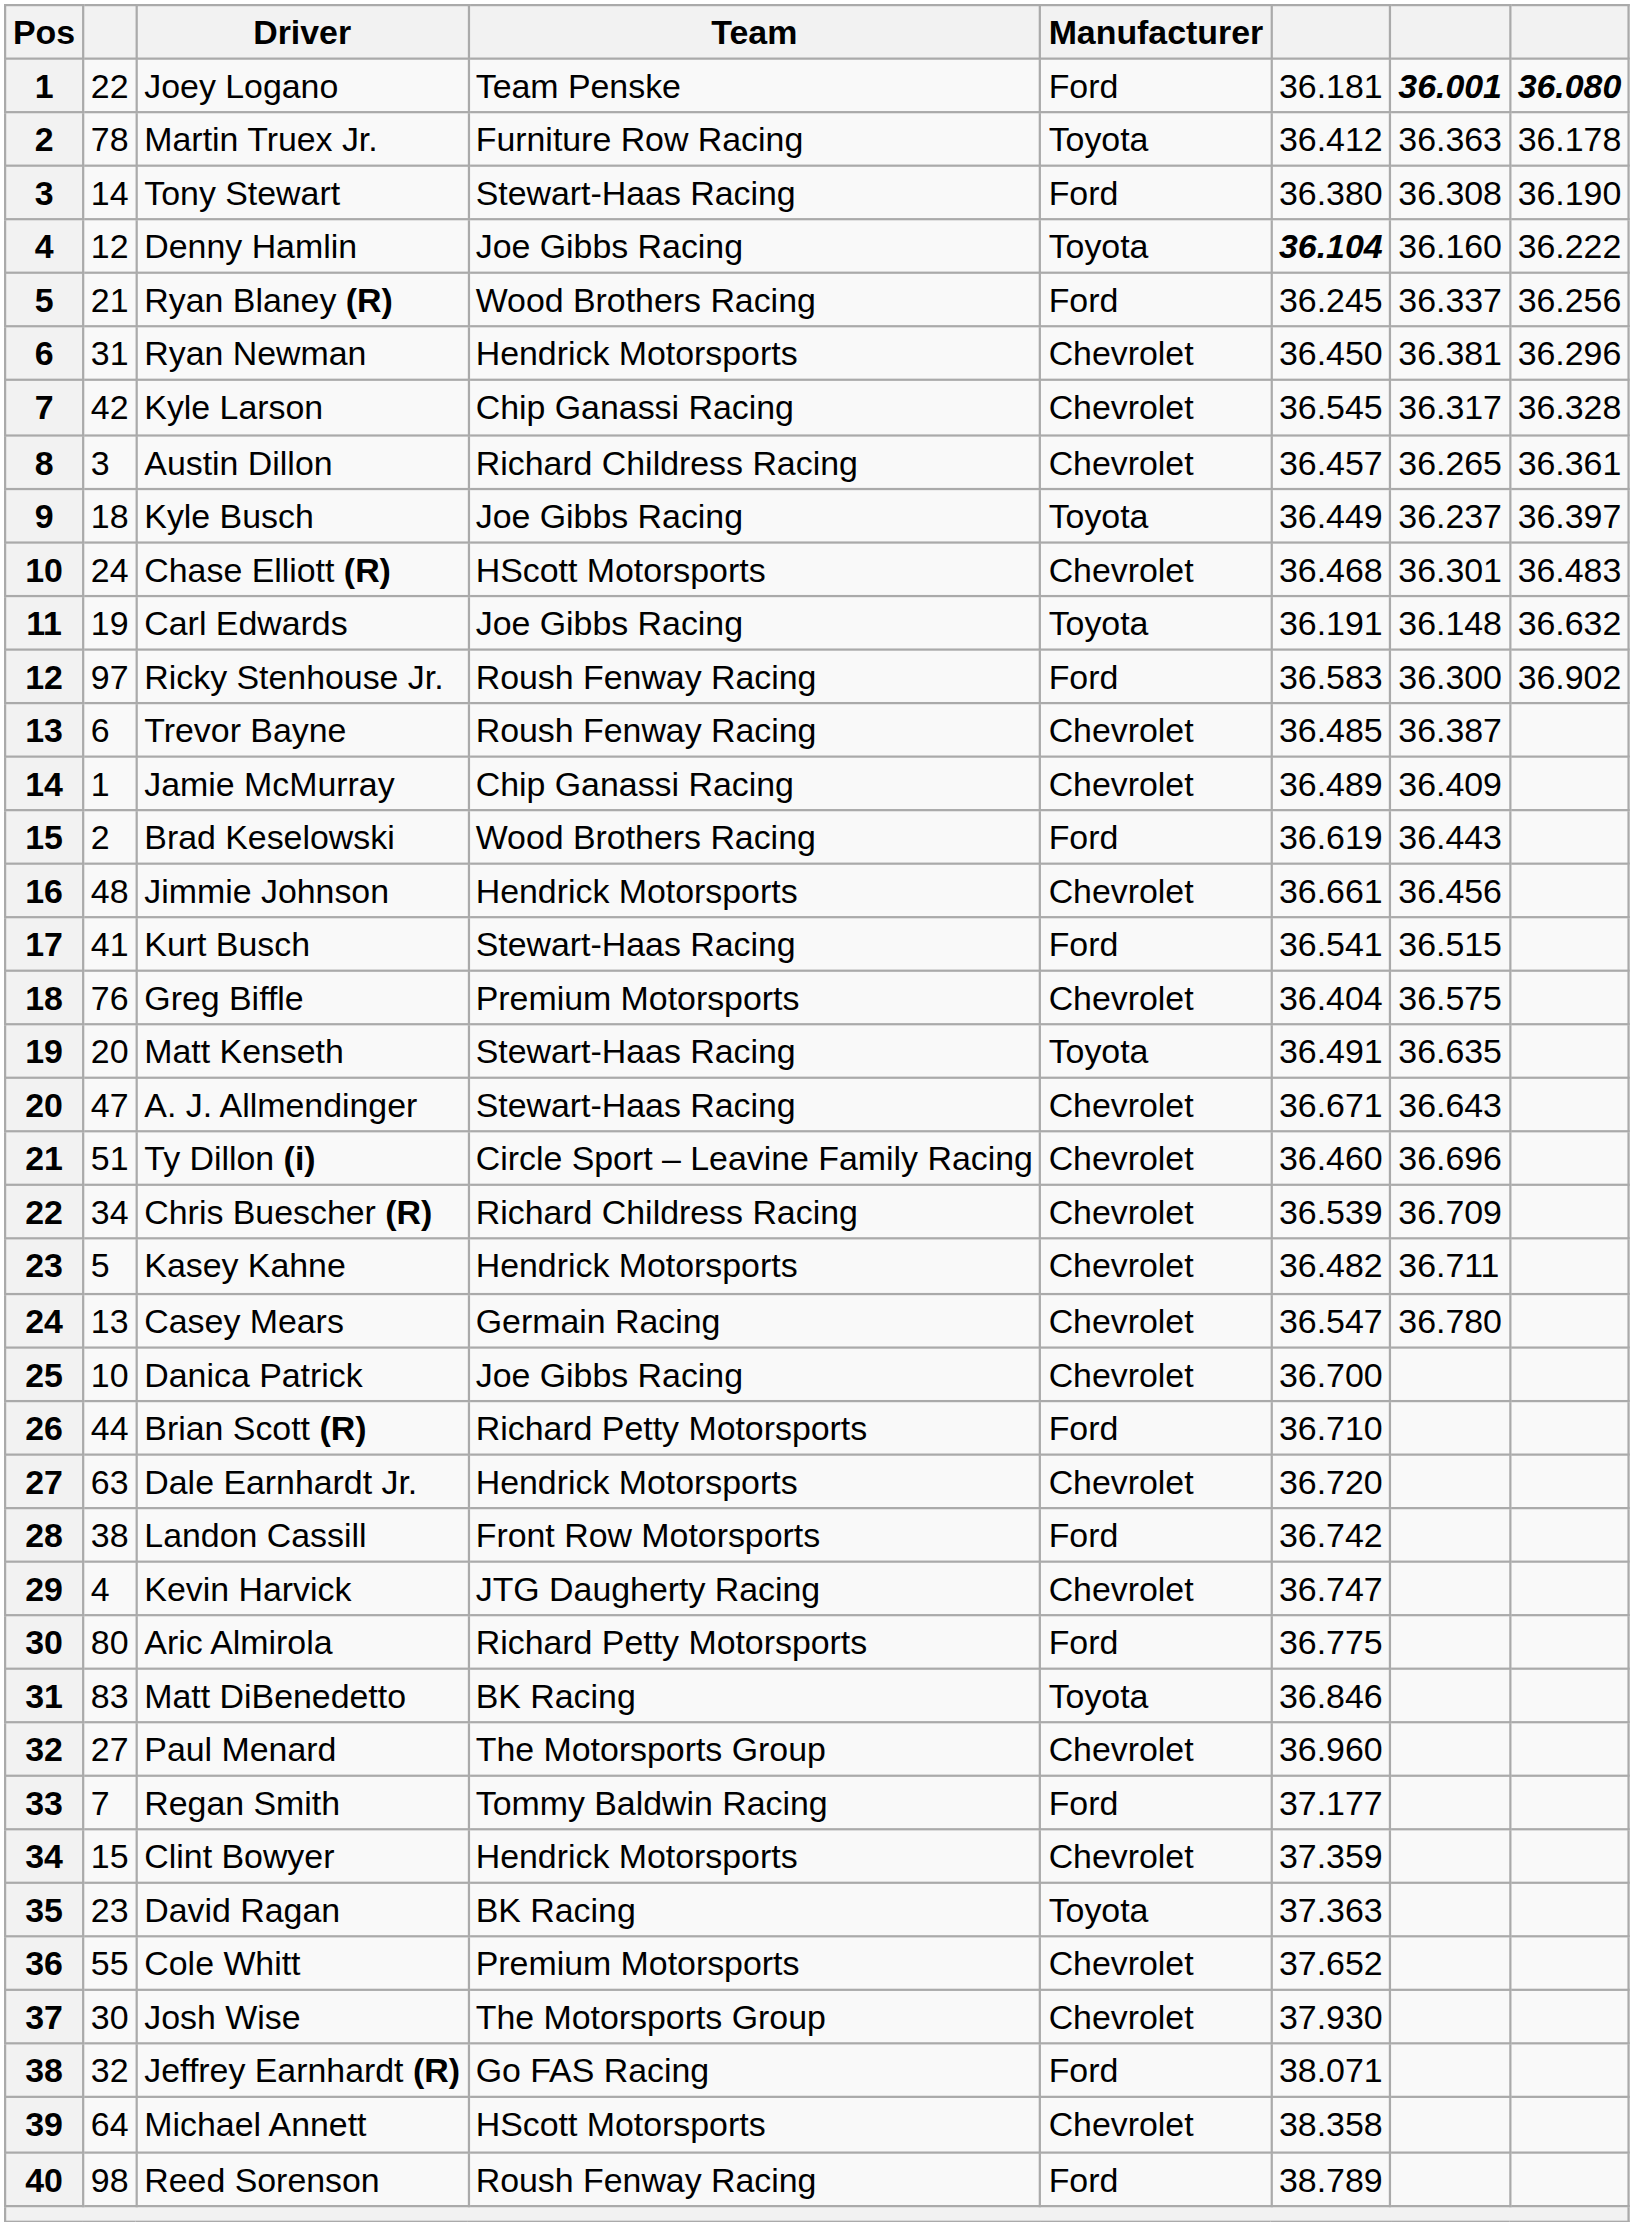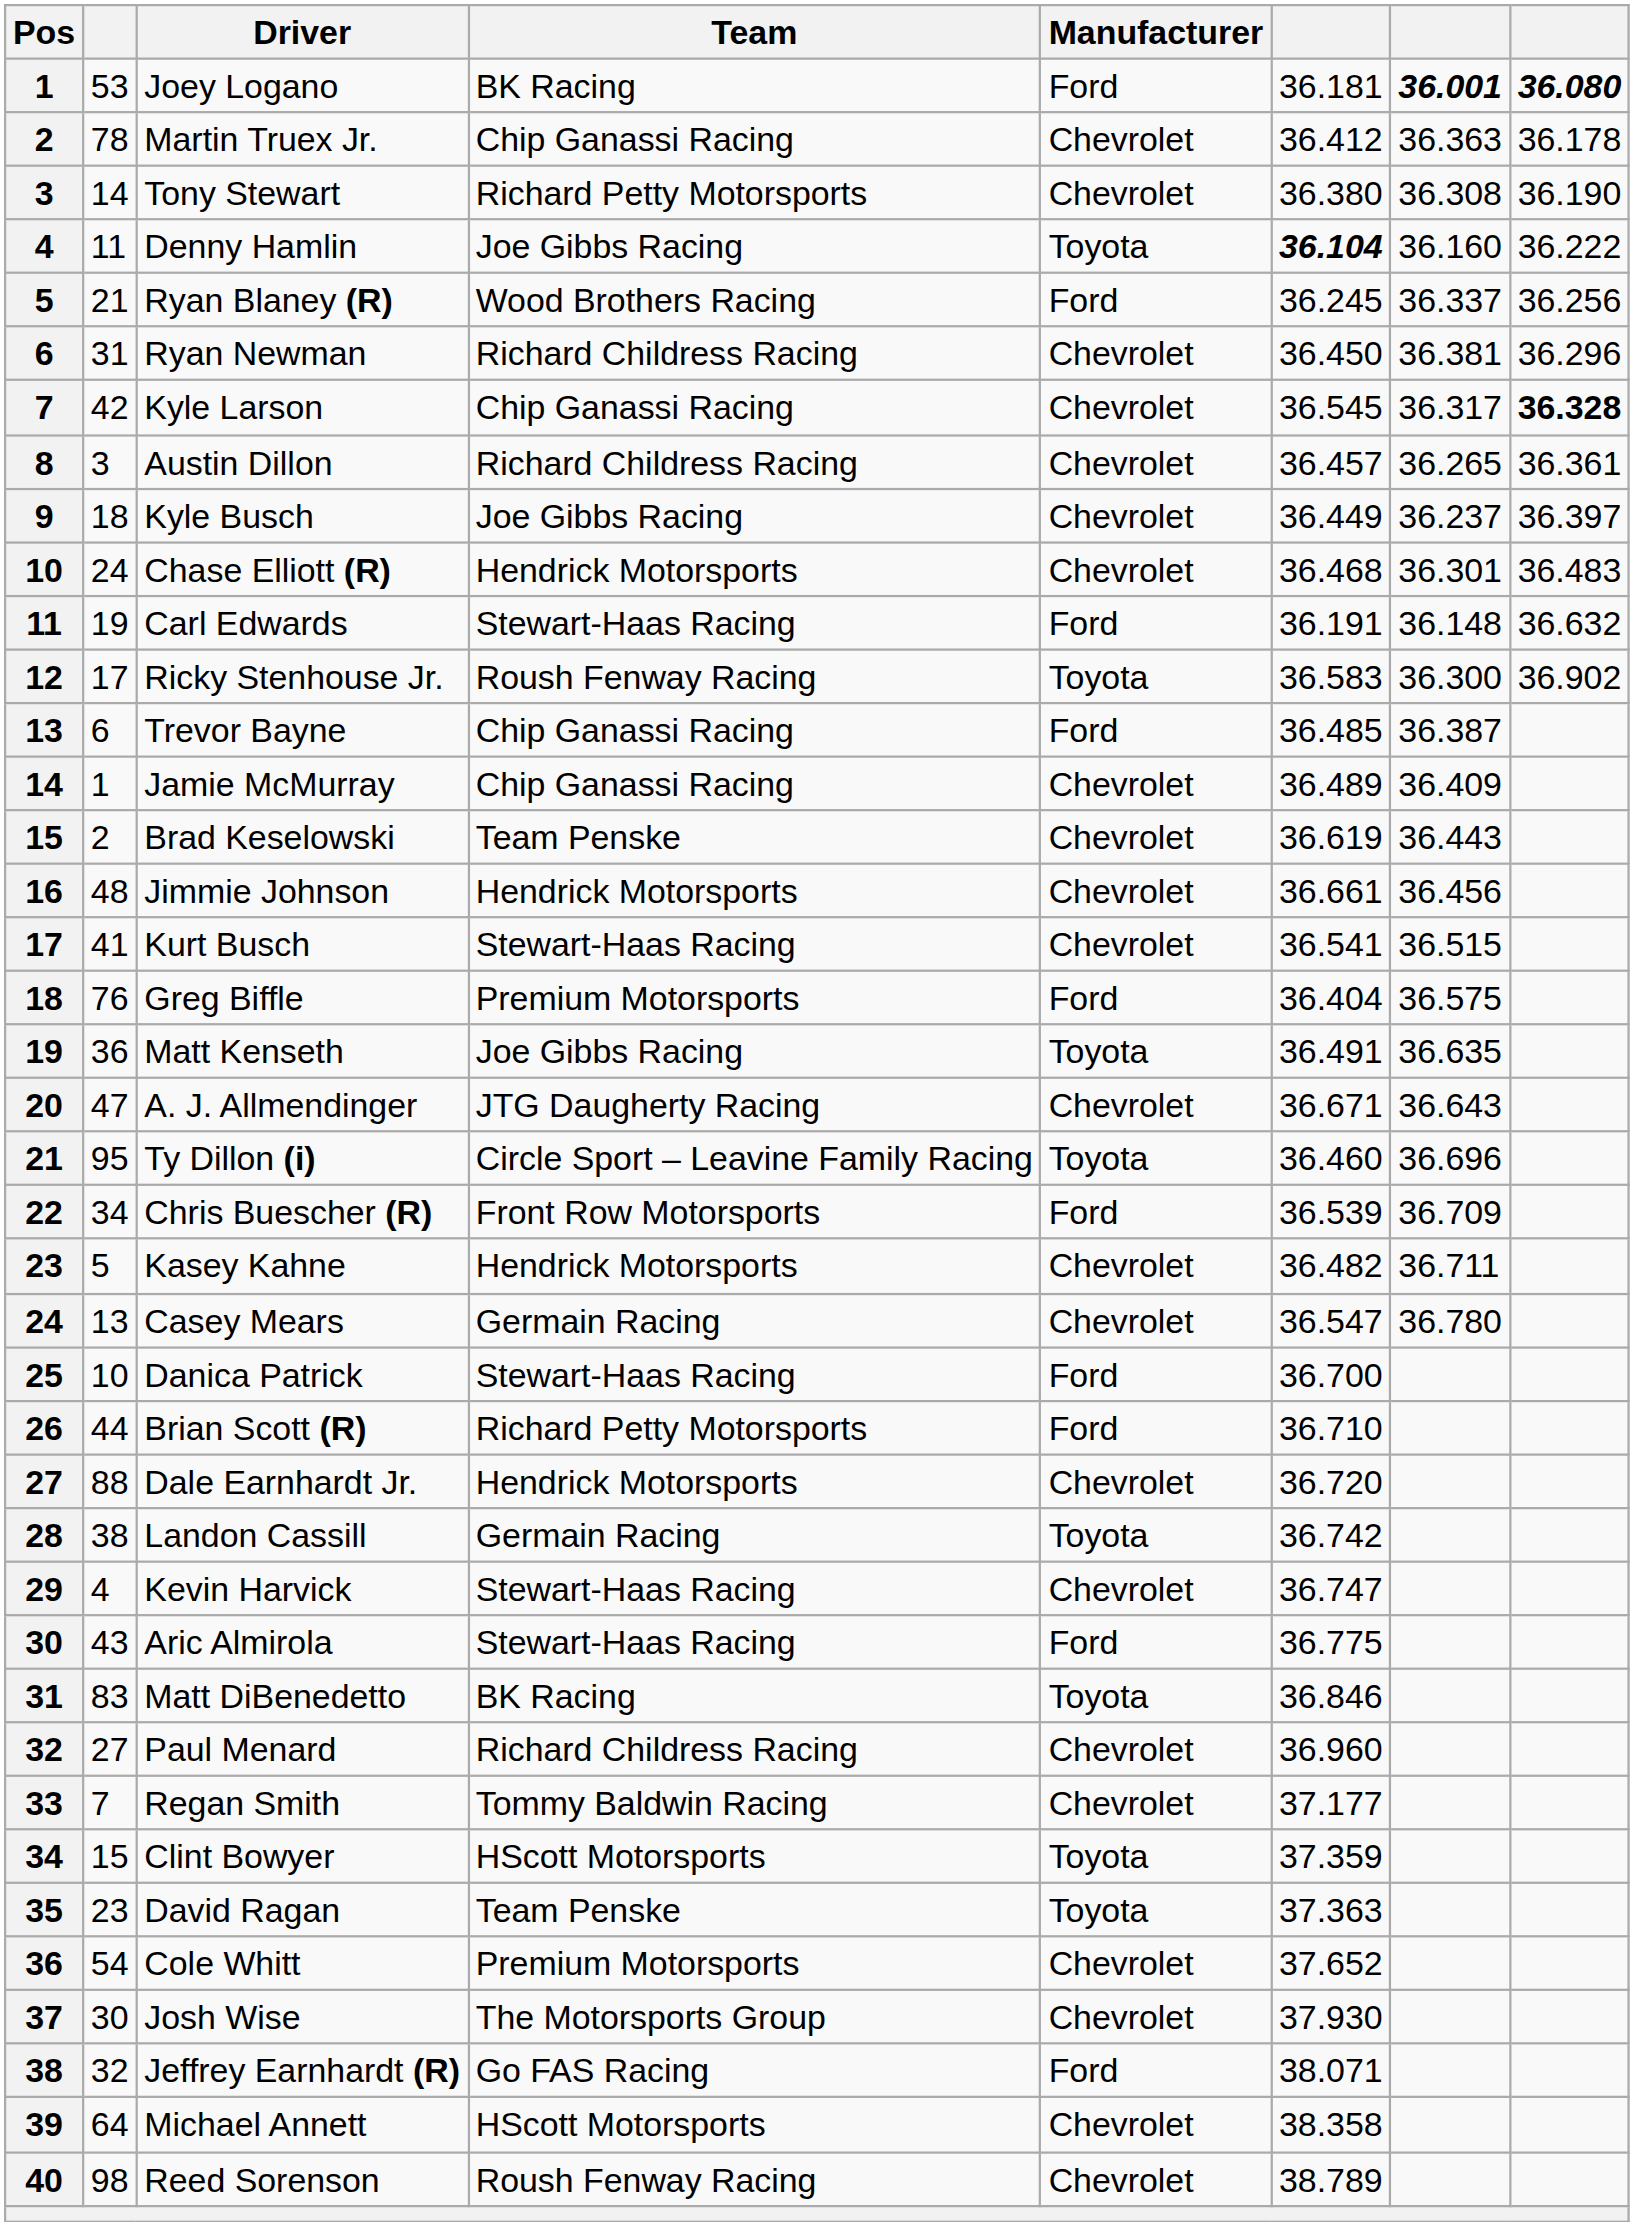Joey Logano | column 2: 22 -> 53
Joey Logano | Team: Team Penske -> BK Racing
Martin Truex Jr. | Team: Furniture Row Racing -> Chip Ganassi Racing
Martin Truex Jr. | Manufacturer: Toyota -> Chevrolet
Tony Stewart | Team: Stewart-Haas Racing -> Richard Petty Motorsports
Tony Stewart | Manufacturer: Ford -> Chevrolet
Denny Hamlin | column 2: 12 -> 11
Ryan Newman | Team: Hendrick Motorsports -> Richard Childress Racing
Kyle Larson | column 8: normal -> bold
Kyle Busch | Manufacturer: Toyota -> Chevrolet
Chase Elliott (R) | Team: HScott Motorsports -> Hendrick Motorsports
Carl Edwards | Team: Joe Gibbs Racing -> Stewart-Haas Racing
Carl Edwards | Manufacturer: Toyota -> Ford
Ricky Stenhouse Jr. | column 2: 97 -> 17
Ricky Stenhouse Jr. | Manufacturer: Ford -> Toyota
Trevor Bayne | Team: Roush Fenway Racing -> Chip Ganassi Racing
Trevor Bayne | Manufacturer: Chevrolet -> Ford
Brad Keselowski | Team: Wood Brothers Racing -> Team Penske
Brad Keselowski | Manufacturer: Ford -> Chevrolet
Kurt Busch | Manufacturer: Ford -> Chevrolet
Greg Biffle | Manufacturer: Chevrolet -> Ford
Matt Kenseth | column 2: 20 -> 36
Matt Kenseth | Team: Stewart-Haas Racing -> Joe Gibbs Racing
A. J. Allmendinger | Team: Stewart-Haas Racing -> JTG Daugherty Racing
Ty Dillon (i) | column 2: 51 -> 95
Ty Dillon (i) | Manufacturer: Chevrolet -> Toyota
Chris Buescher (R) | Team: Richard Childress Racing -> Front Row Motorsports
Chris Buescher (R) | Manufacturer: Chevrolet -> Ford
Danica Patrick | Team: Joe Gibbs Racing -> Stewart-Haas Racing
Danica Patrick | Manufacturer: Chevrolet -> Ford
Dale Earnhardt Jr. | column 2: 63 -> 88
Landon Cassill | Team: Front Row Motorsports -> Germain Racing
Landon Cassill | Manufacturer: Ford -> Toyota
Kevin Harvick | Team: JTG Daugherty Racing -> Stewart-Haas Racing
Aric Almirola | column 2: 80 -> 43
Aric Almirola | Team: Richard Petty Motorsports -> Stewart-Haas Racing
Paul Menard | Team: The Motorsports Group -> Richard Childress Racing
Regan Smith | Manufacturer: Ford -> Chevrolet
Clint Bowyer | Team: Hendrick Motorsports -> HScott Motorsports
Clint Bowyer | Manufacturer: Chevrolet -> Toyota
David Ragan | Team: BK Racing -> Team Penske
Cole Whitt | column 2: 55 -> 54
Reed Sorenson | Manufacturer: Ford -> Chevrolet
